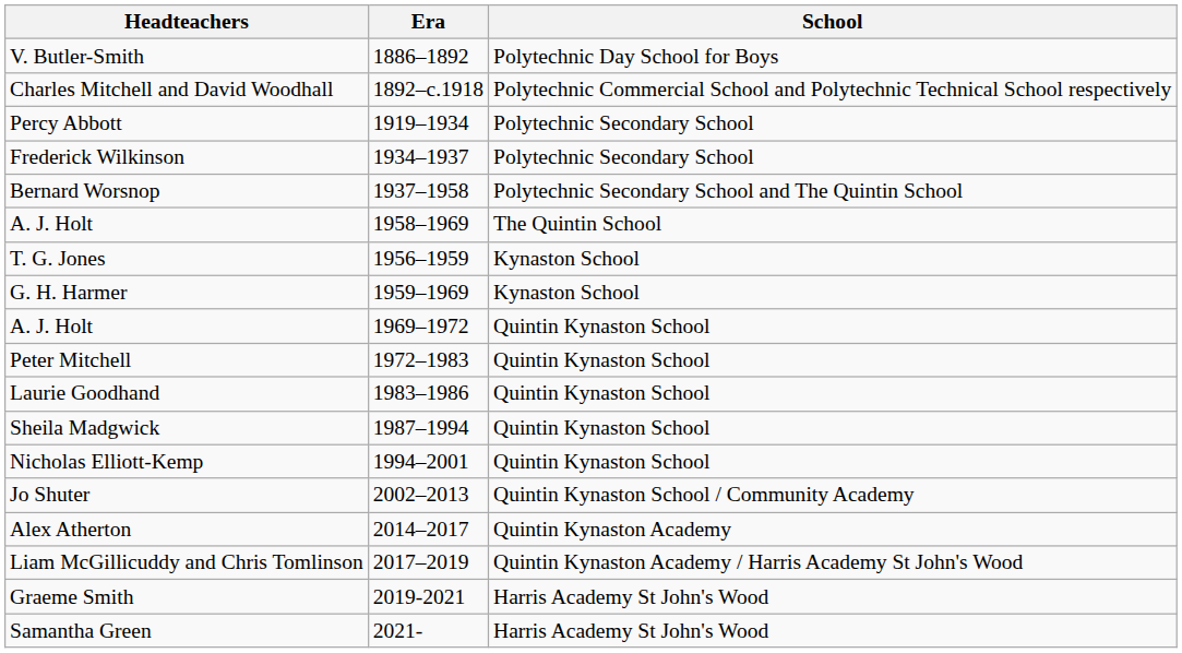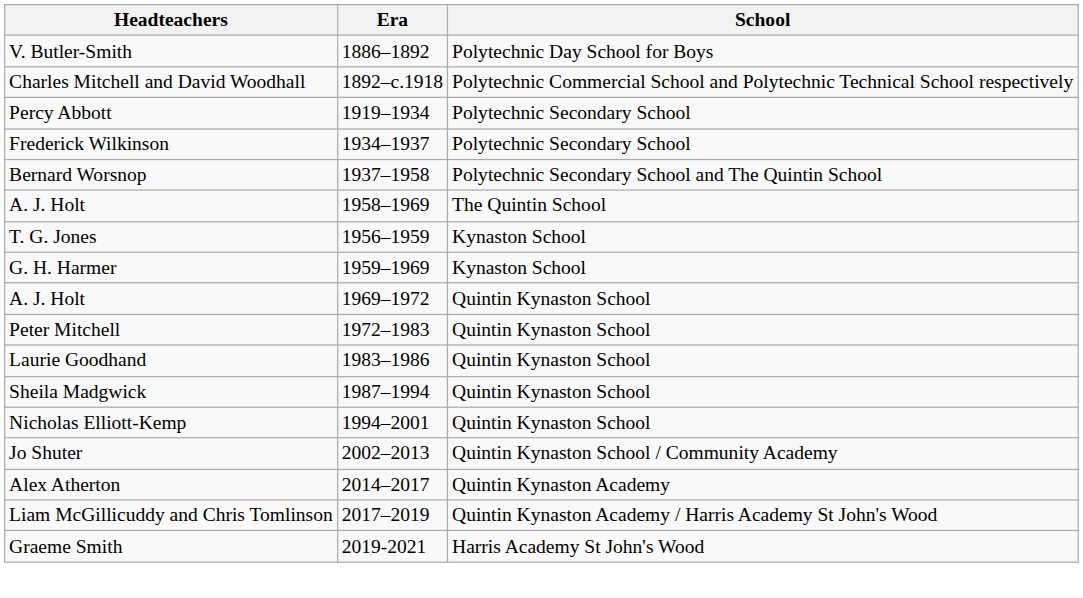- row: Samantha Green | 2021- | Harris Academy St John's Wood
